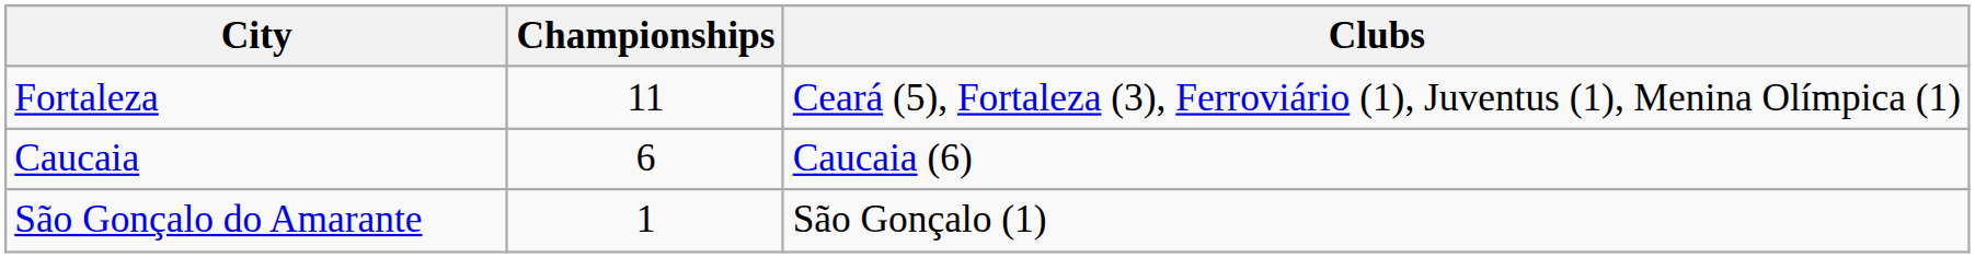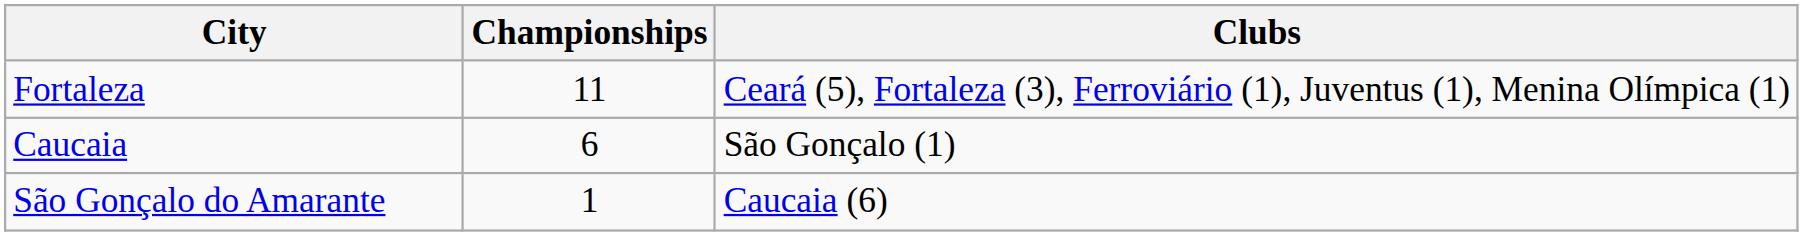Caucaia | Clubs: Caucaia (6) -> São Gonçalo (1)
São Gonçalo do Amarante | Clubs: São Gonçalo (1) -> Caucaia (6)
